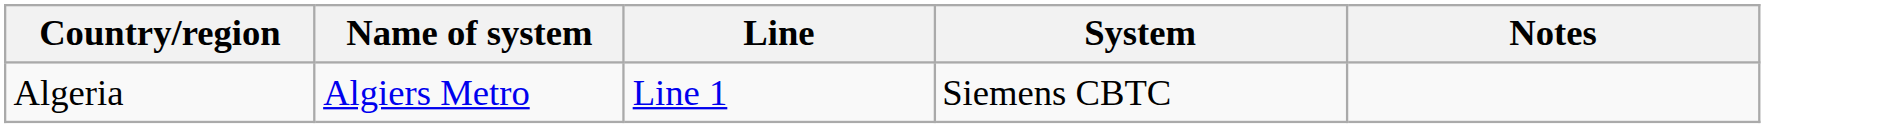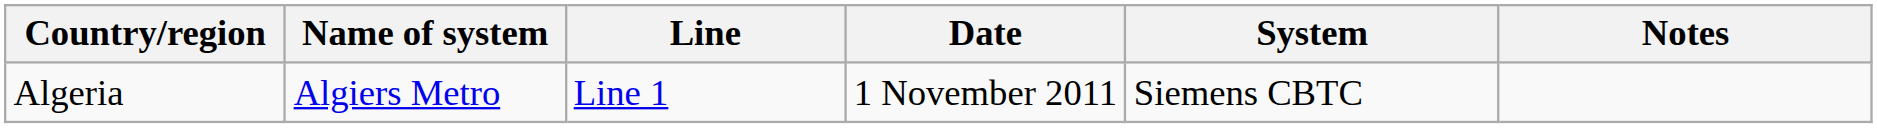+ column: Date | 1 November 2011
